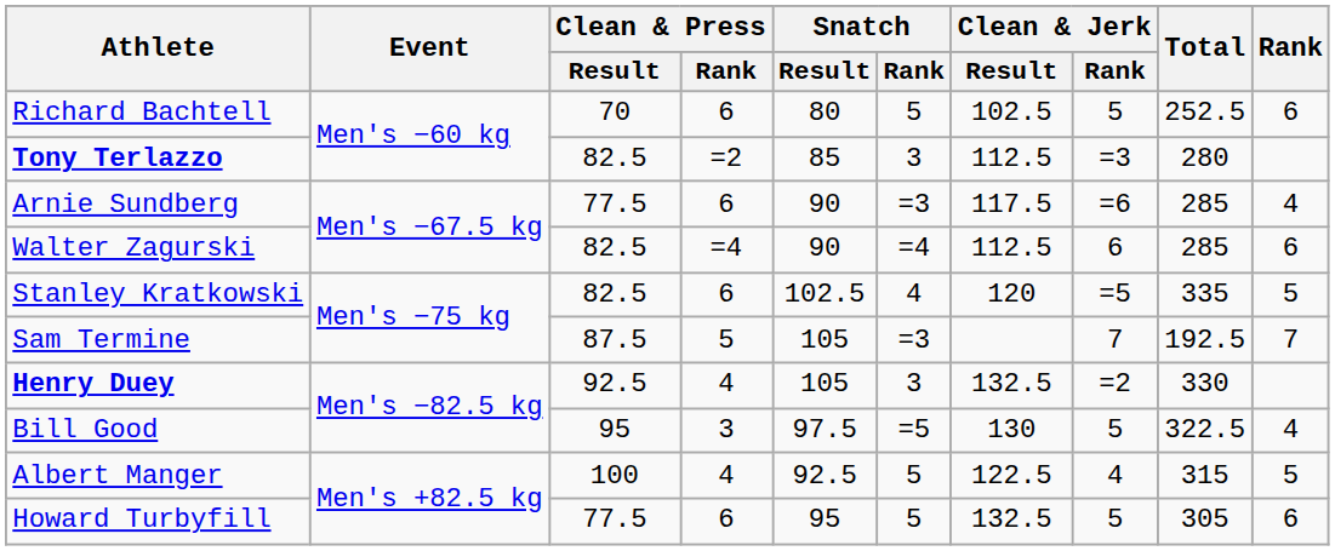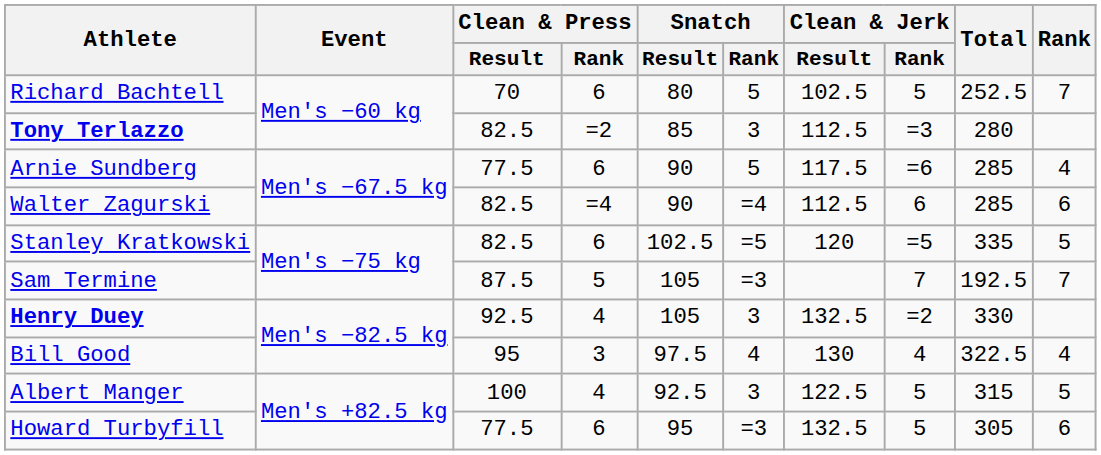Richard Bachtell | Rank: 6 -> 7
Arnie Sundberg | Snatch / Rank: =3 -> 5
Stanley Kratkowski | Snatch / Rank: 4 -> =5
Bill Good | Snatch / Rank: =5 -> 4
Bill Good | Clean & Jerk / Rank: 5 -> 4
Albert Manger | Snatch / Rank: 5 -> 3
Albert Manger | Clean & Jerk / Rank: 4 -> 5
Howard Turbyfill | Snatch / Rank: 5 -> =3
